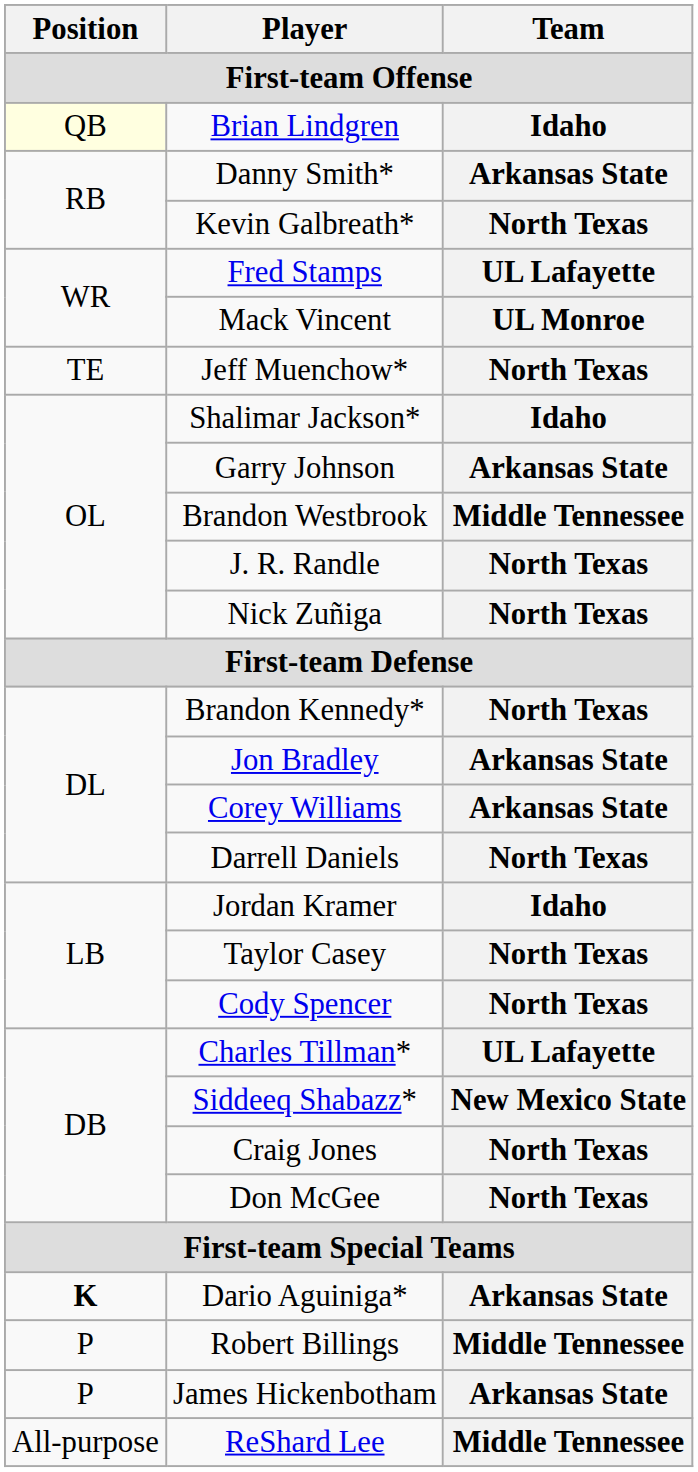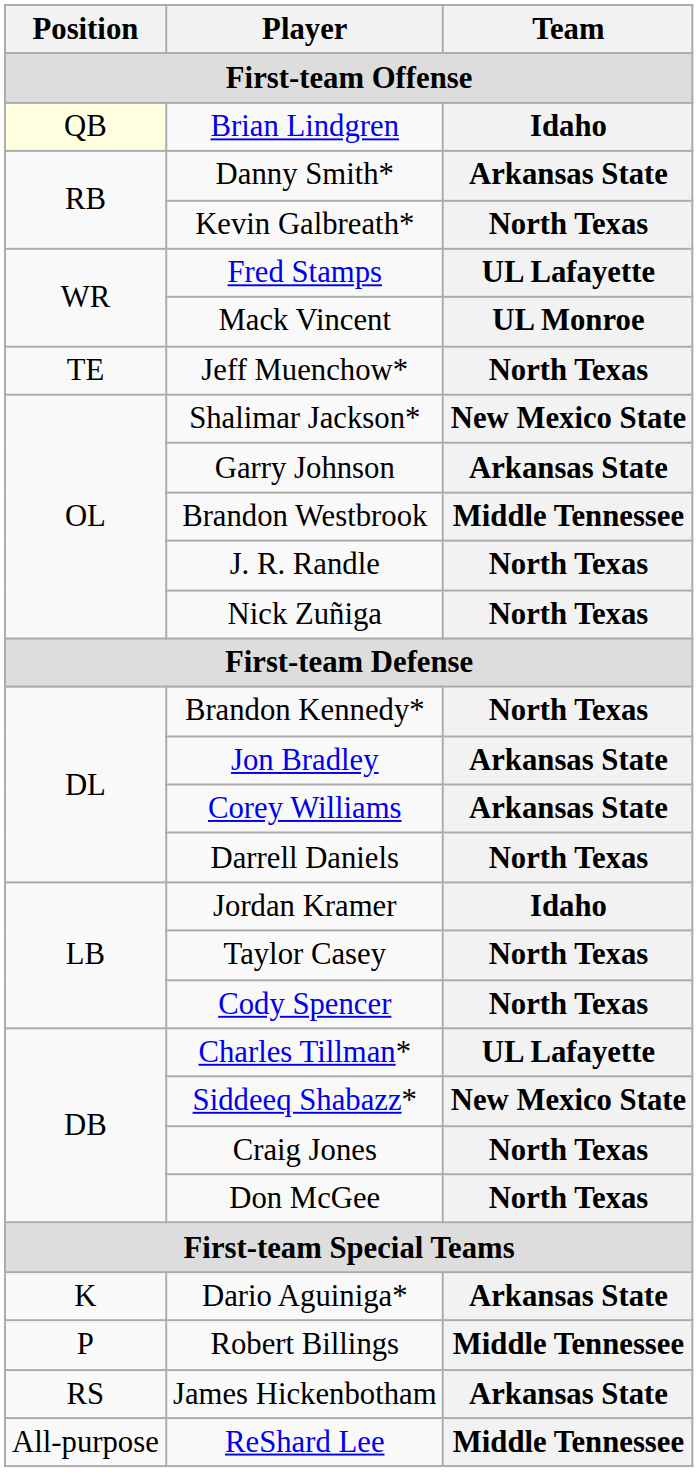Shalimar Jackson* | Team: Idaho -> New Mexico State
Dario Aguiniga* | Position: bold -> normal
James Hickenbotham | Position: P -> RS
